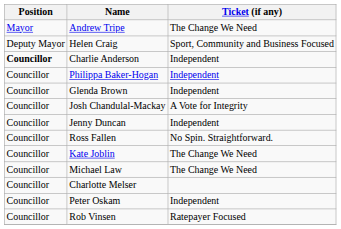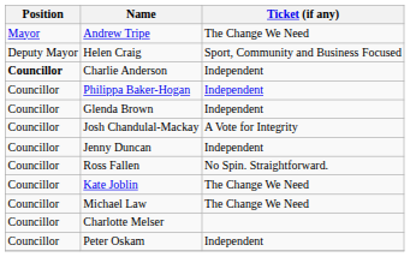- row: Councillor | Rob Vinsen | Ratepayer Focused
